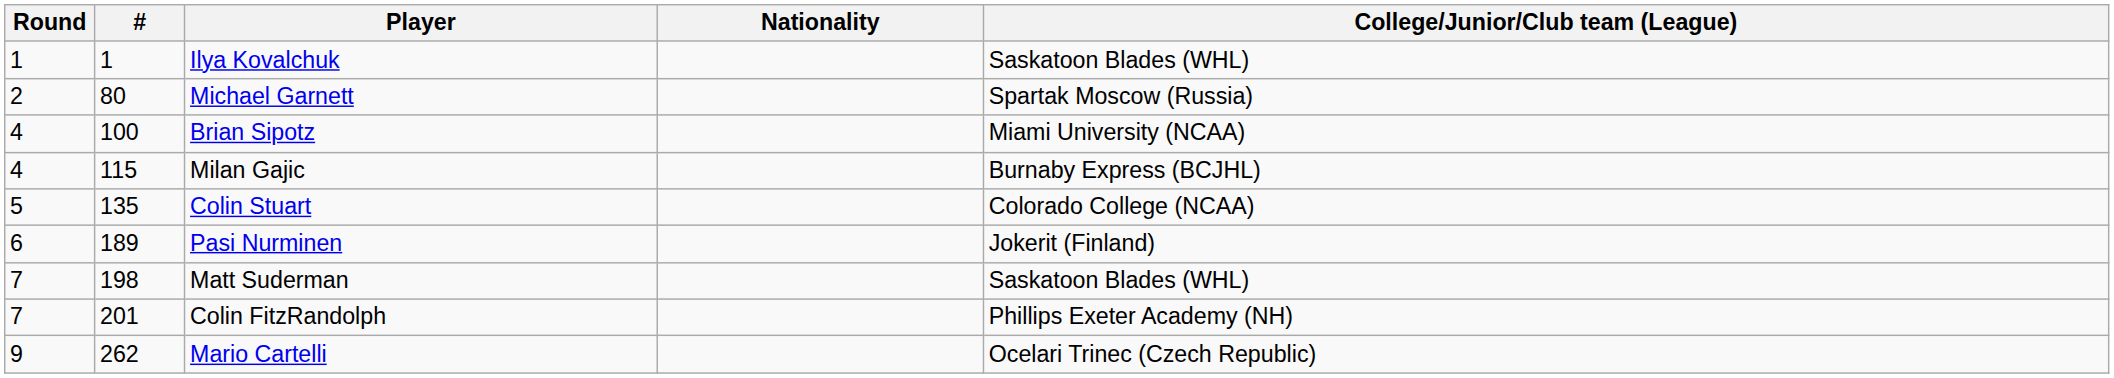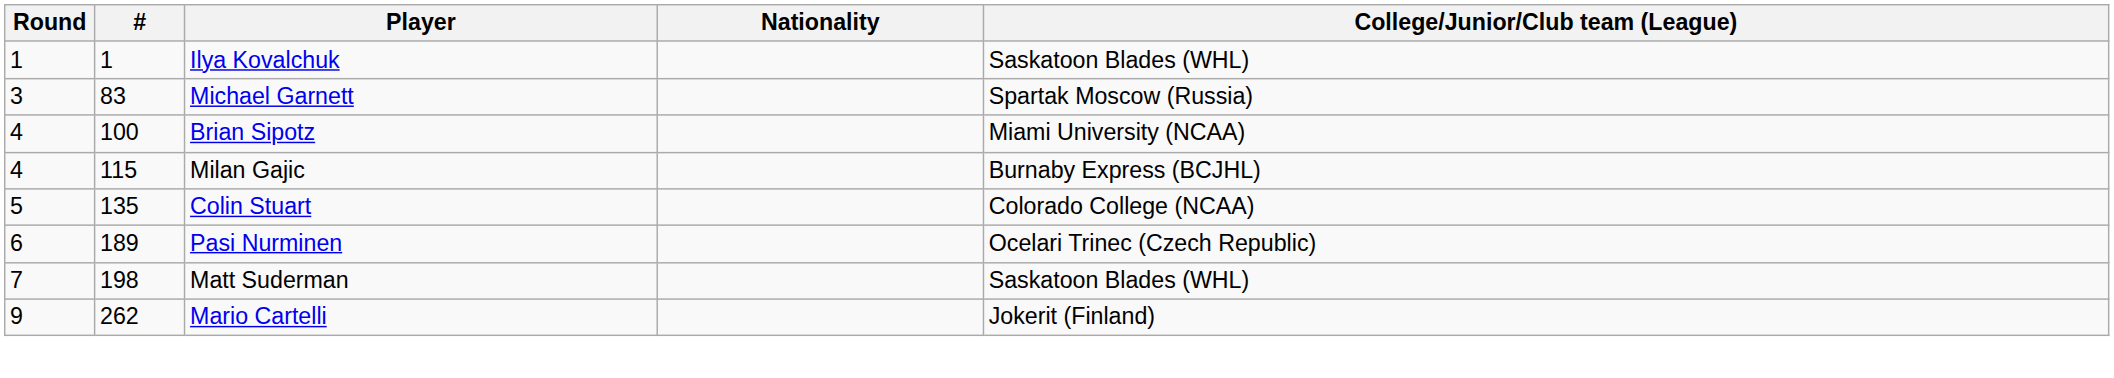Michael Garnett | Round: 2 -> 3
Michael Garnett | #: 80 -> 83
Pasi Nurminen | College/Junior/Club team (League): Jokerit (Finland) -> Ocelari Trinec (Czech Republic)
- row: 7 | 201 | Colin FitzRandolph | Phillips Exeter Academy (NH)
Mario Cartelli | College/Junior/Club team (League): Ocelari Trinec (Czech Republic) -> Jokerit (Finland)
